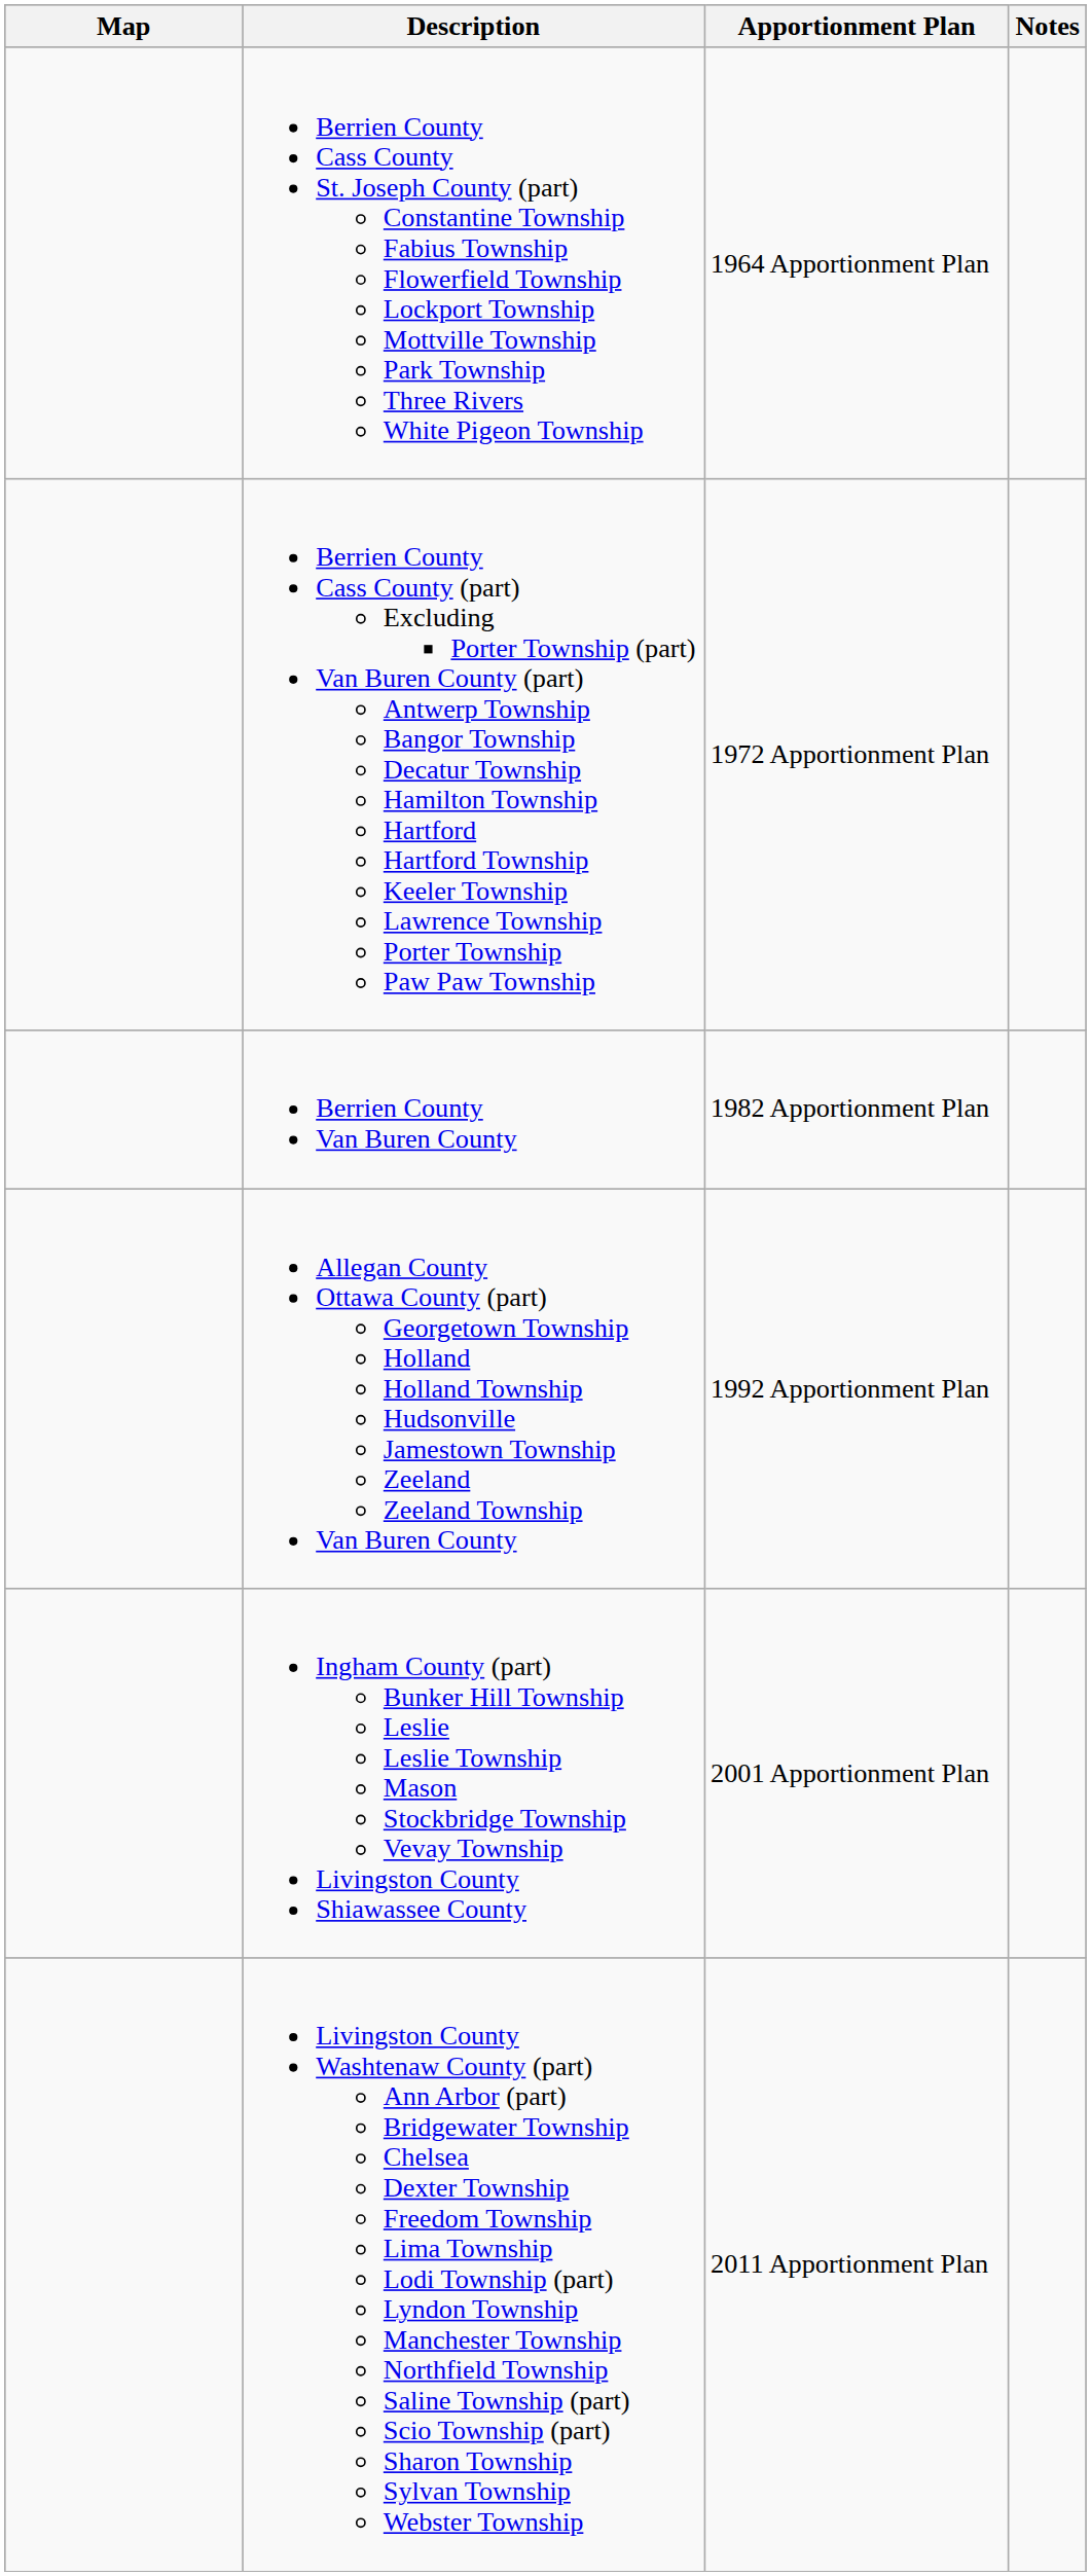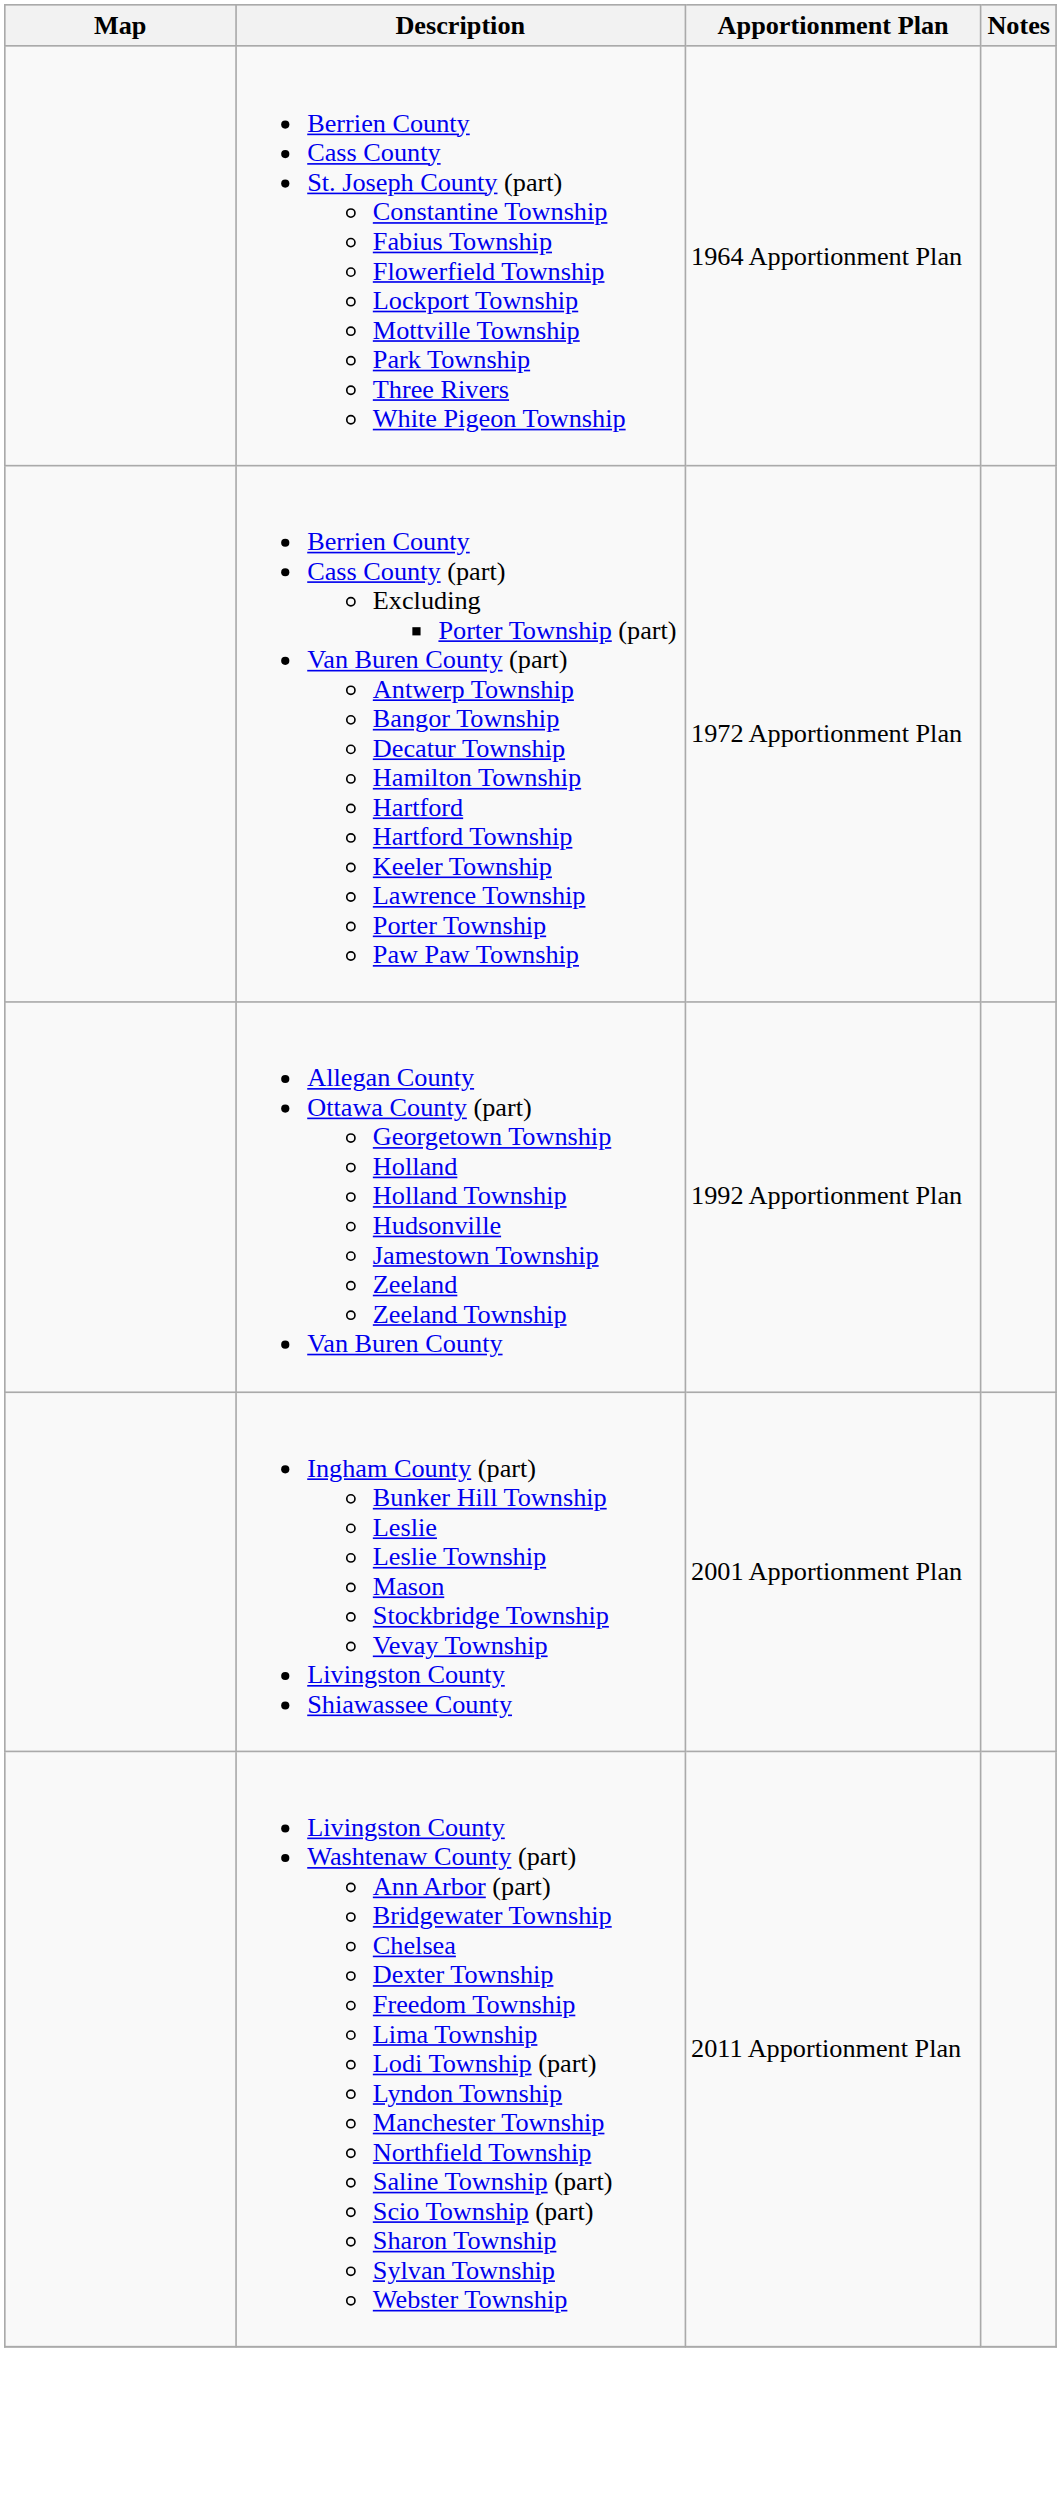- row: Berrien County Van Buren County | 1982 Apportionment Plan
